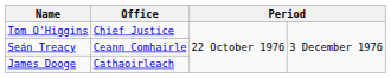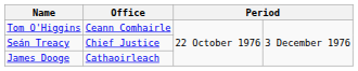Tom O'Higgins | Office: Chief Justice -> Ceann Comhairle
Seán Treacy | Office: Ceann Comhairle -> Chief Justice
